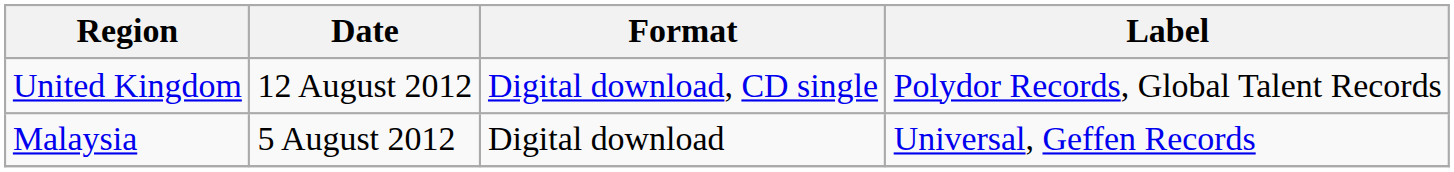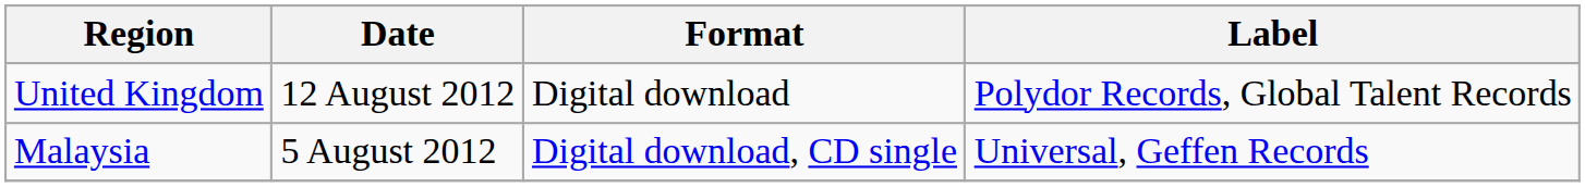United Kingdom | Format: Digital download, CD single -> Digital download
Malaysia | Format: Digital download -> Digital download, CD single
